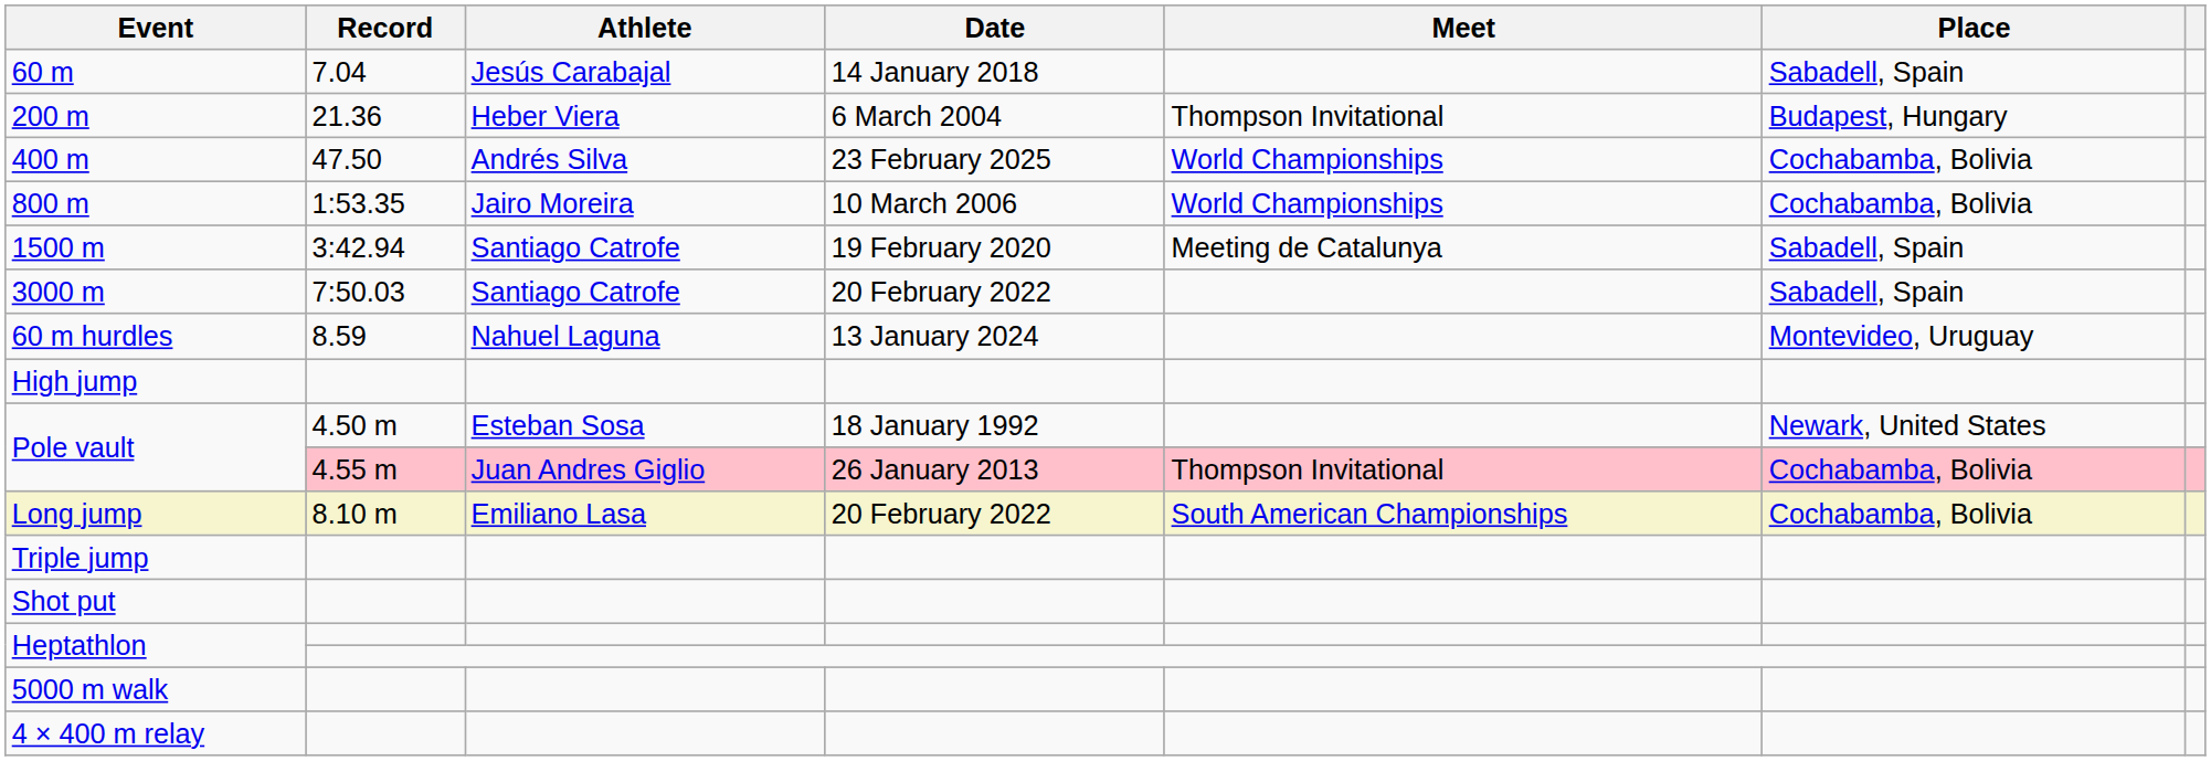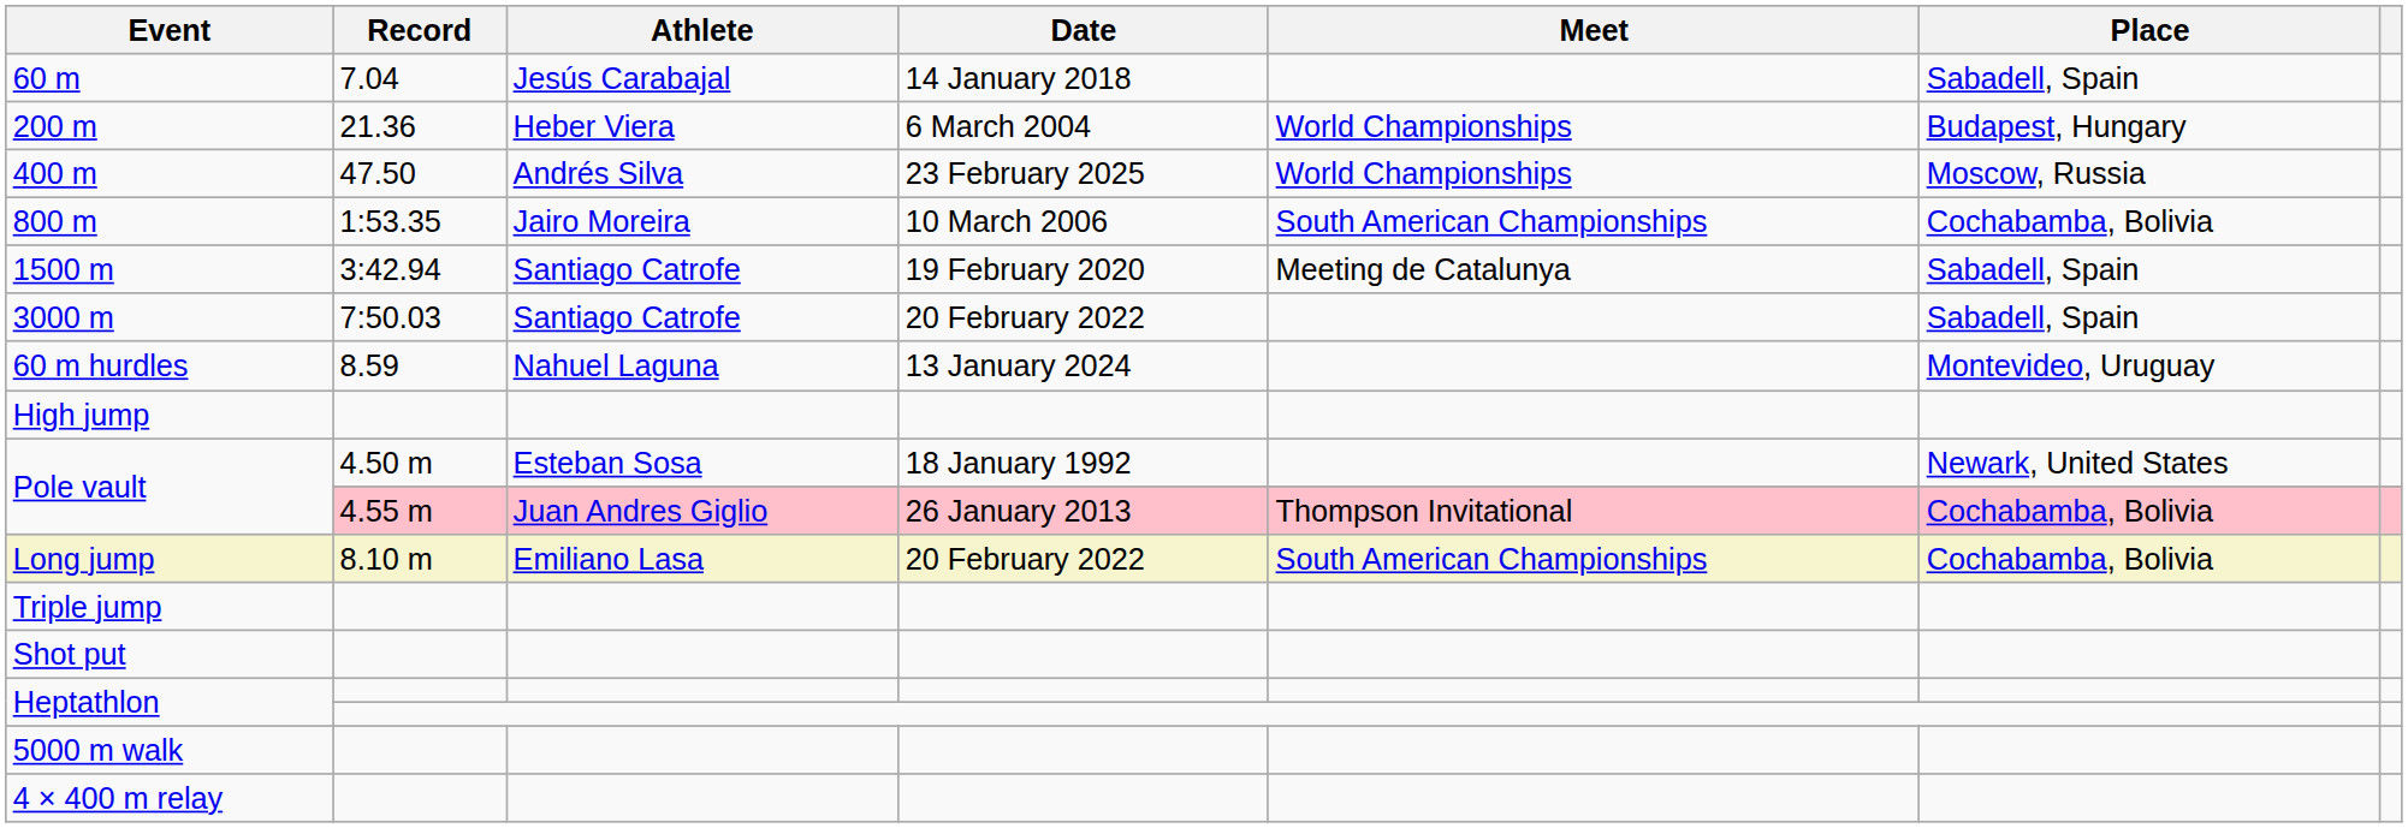200 m | Meet: Thompson Invitational -> World Championships
400 m | Place: Cochabamba, Bolivia -> Moscow, Russia
800 m | Meet: World Championships -> South American Championships
